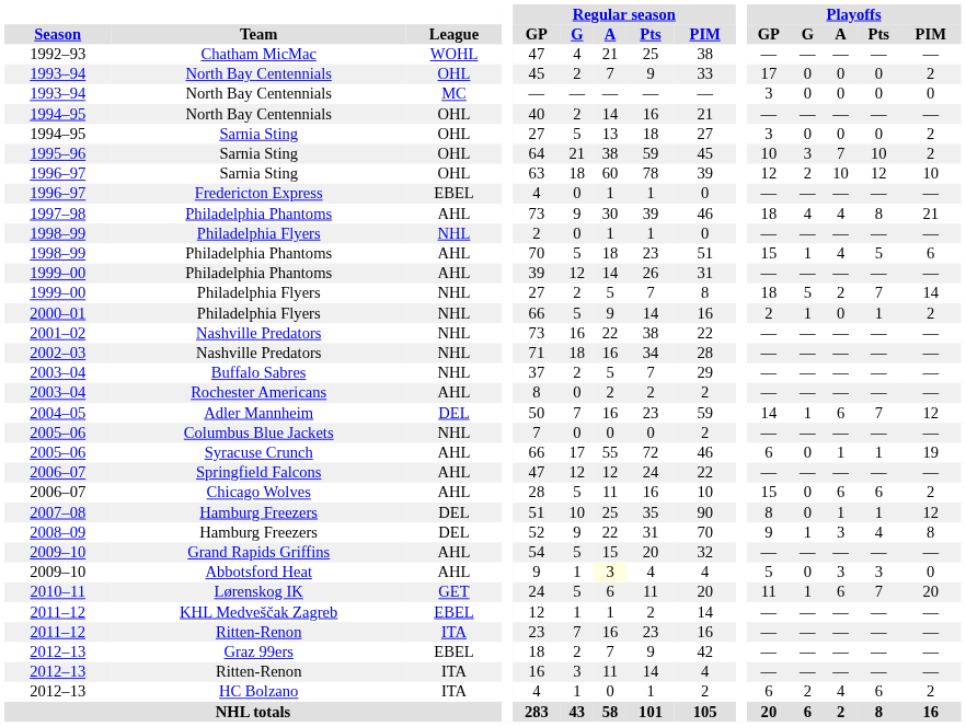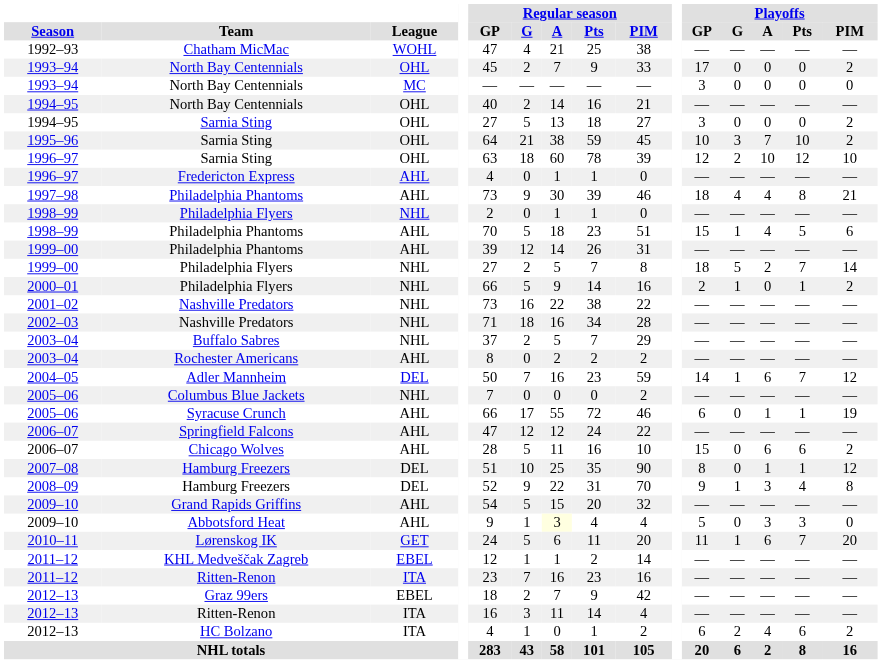Fredericton Express | League: EBEL -> AHL
